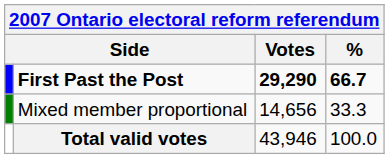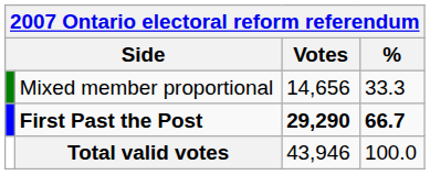rows swapped: First Past the Post <-> Mixed member proportional
